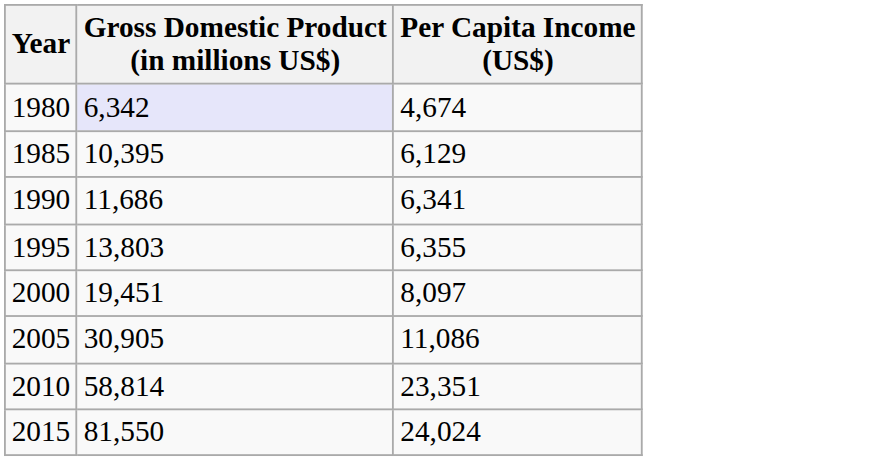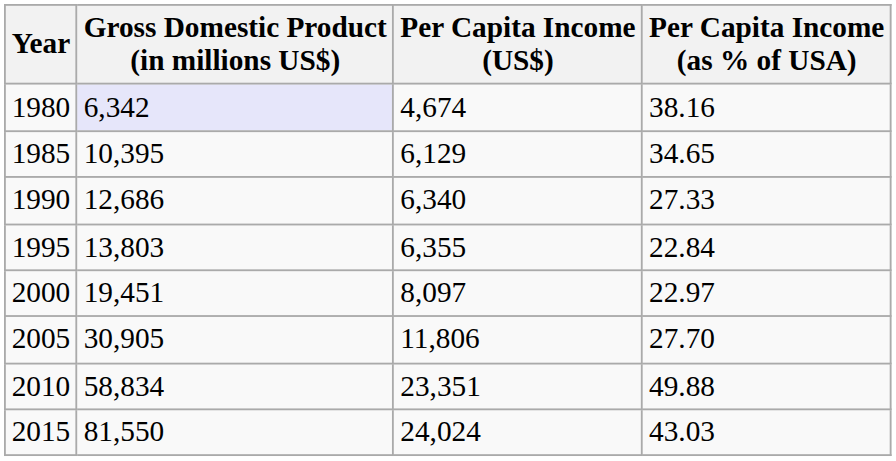+ column: Per Capita Income (as % of USA) | 38.16 | 34.65 | 27.33 | 22.84 | 22.97 | 27.70 | 49.88 | 43.03
1990 | Gross Domestic Product (in millions US$): 11,686 -> 12,686
1990 | Per Capita Income (US$): 6,341 -> 6,340
2005 | Per Capita Income (US$): 11,086 -> 11,806
2010 | Gross Domestic Product (in millions US$): 58,814 -> 58,834
